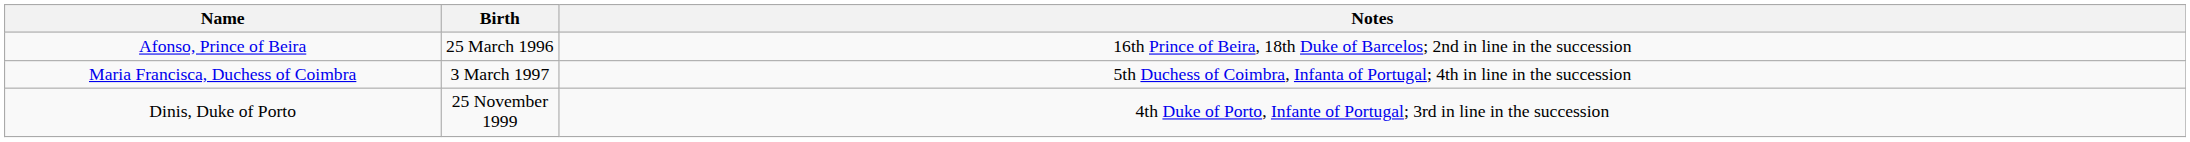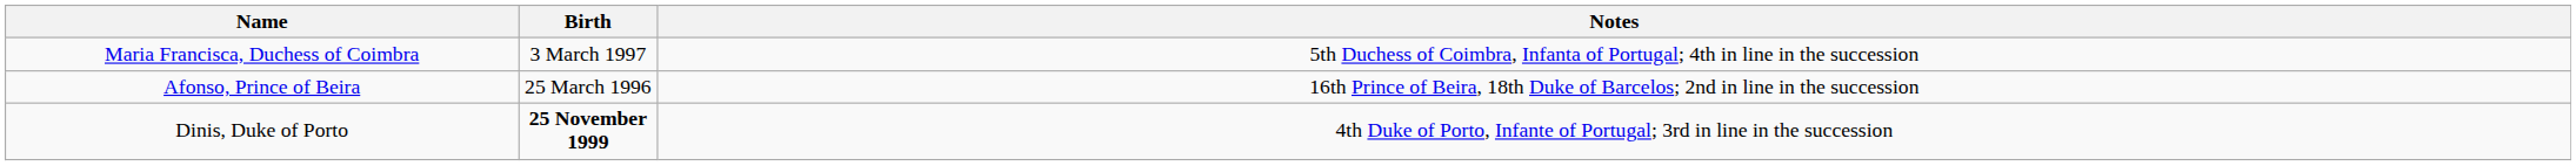rows swapped: Afonso, Prince of Beira <-> Maria Francisca, Duchess of Coimbra
Dinis, Duke of Porto | Birth: normal -> bold
